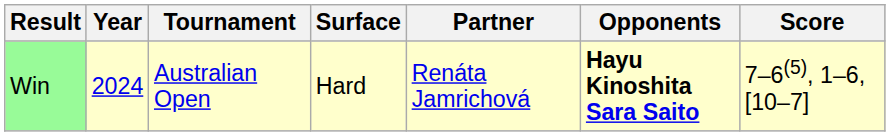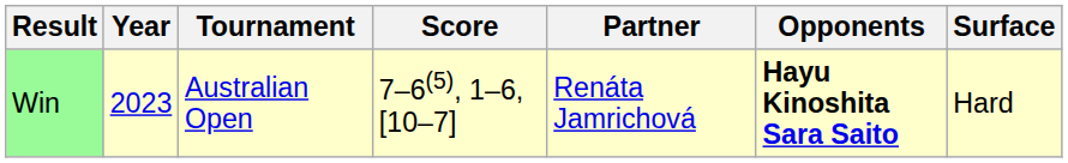columns swapped: Surface <-> Score
Win | Year: 2024 -> 2023
